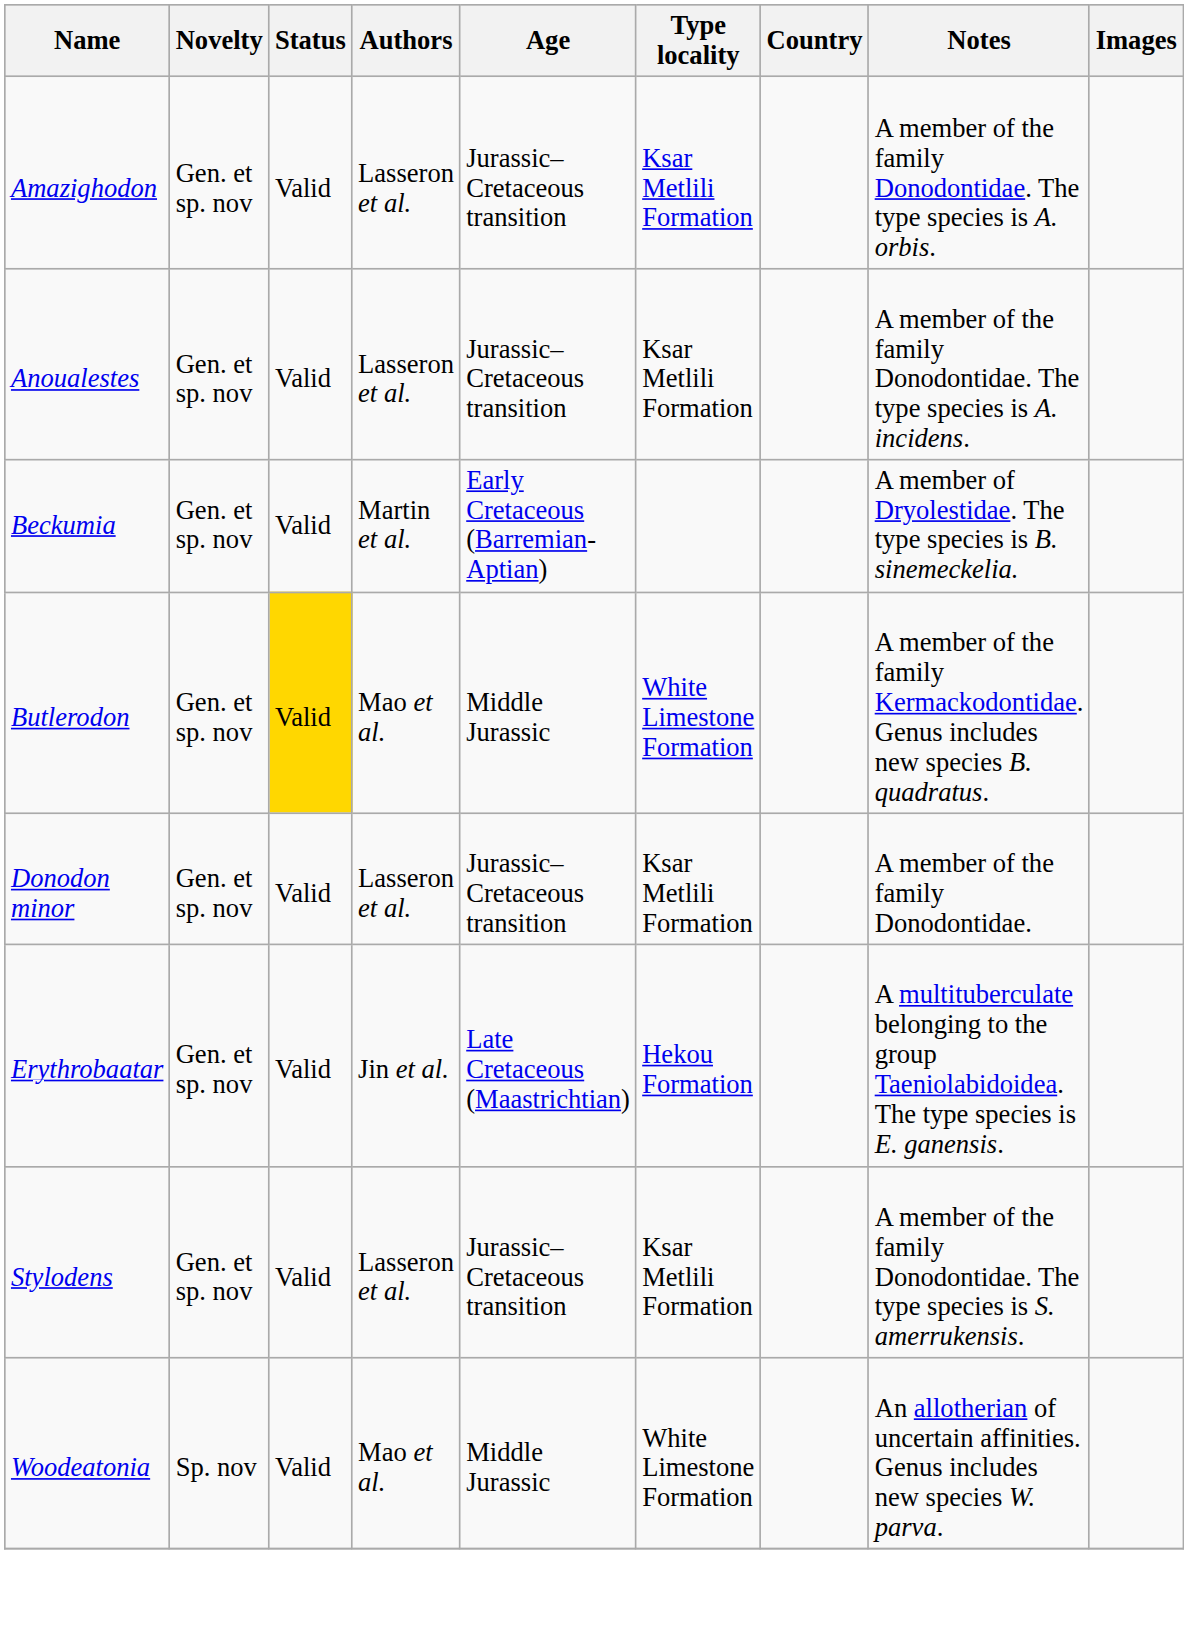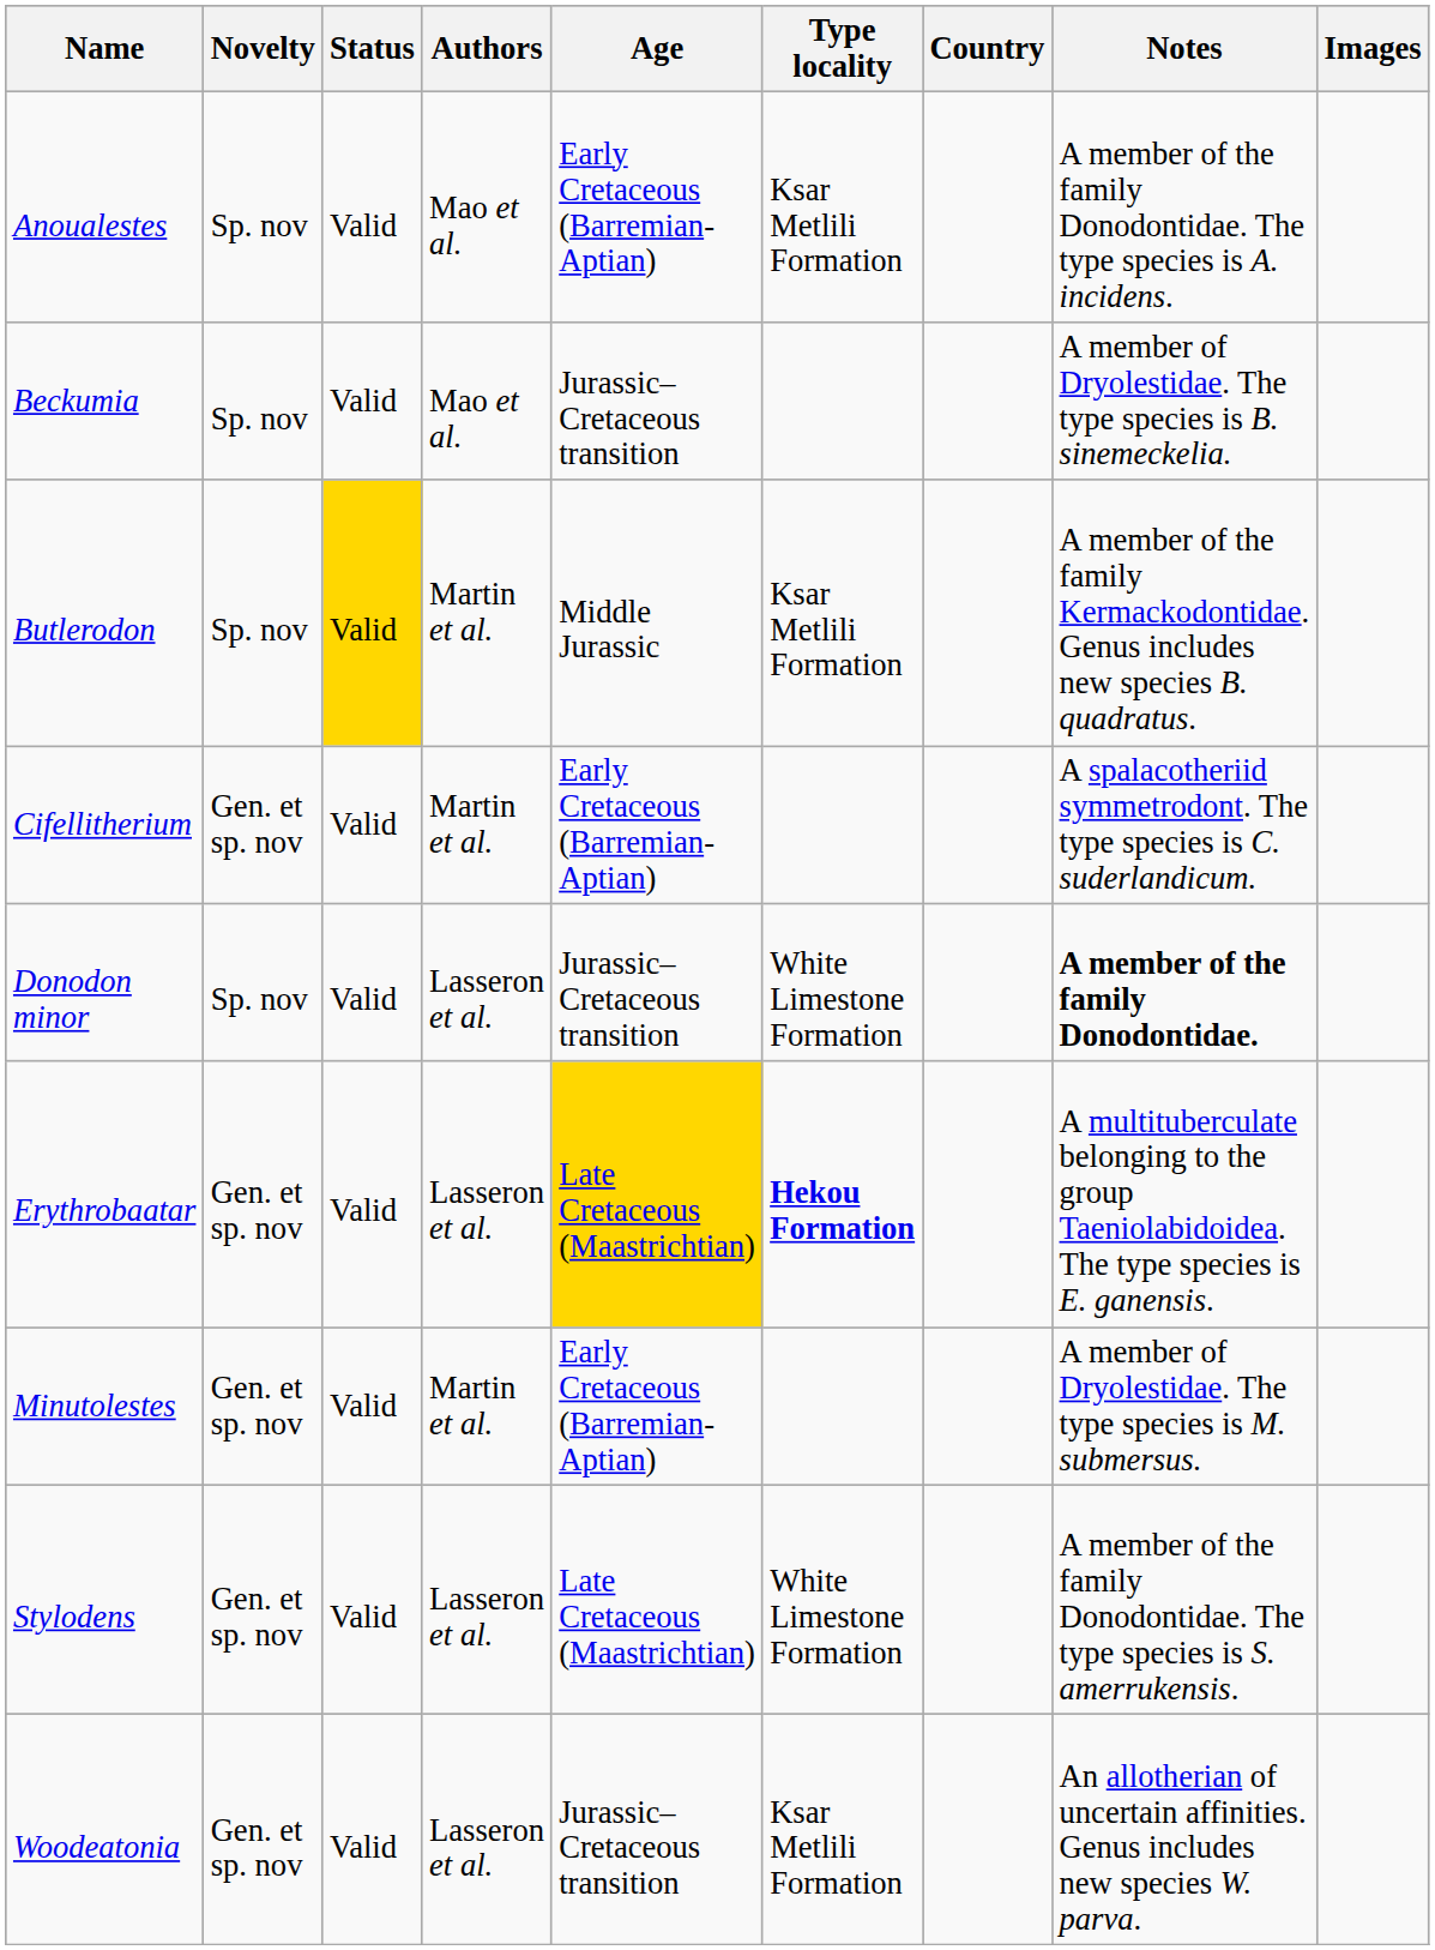- row: Amazighodon | Gen. et sp. nov | Valid | Lasseron et al. | Jurassic–Cretaceous transition | Ksar Metlili Formation | A member of the family Donodontidae. The type species is A. orbis.
Anoualestes | Novelty: Gen. et sp. nov -> Sp. nov
Anoualestes | Authors: Lasseron et al. -> Mao et al.
Anoualestes | Age: Jurassic–Cretaceous transition -> Early Cretaceous (Barremian-Aptian)
Beckumia | Novelty: Gen. et sp. nov -> Sp. nov
Beckumia | Authors: Martin et al. -> Mao et al.
Beckumia | Age: Early Cretaceous (Barremian-Aptian) -> Jurassic–Cretaceous transition
Butlerodon | Novelty: Gen. et sp. nov -> Sp. nov
Butlerodon | Authors: Mao et al. -> Martin et al.
Butlerodon | Type locality: White Limestone Formation -> Ksar Metlili Formation
+ row: Cifellitherium | Gen. et sp. nov | Valid | Martin et al. | Early Cretaceous (Barremian-Aptian) | A spalacotheriid symmetrodont. The type species is C. suderlandicum.
Donodon minor | Novelty: Gen. et sp. nov -> Sp. nov
Donodon minor | Type locality: Ksar Metlili Formation -> White Limestone Formation
Donodon minor | Notes: normal -> bold
Erythrobaatar | Authors: Jin et al. -> Lasseron et al.
Erythrobaatar | Age: no background -> gold background
Erythrobaatar | Type locality: normal -> bold
+ row: Minutolestes | Gen. et sp. nov | Valid | Martin et al. | Early Cretaceous (Barremian-Aptian) | A member of Dryolestidae. The type species is M. submersus.
Stylodens | Age: Jurassic–Cretaceous transition -> Late Cretaceous (Maastrichtian)
Stylodens | Type locality: Ksar Metlili Formation -> White Limestone Formation
Woodeatonia | Novelty: Sp. nov -> Gen. et sp. nov
Woodeatonia | Authors: Mao et al. -> Lasseron et al.
Woodeatonia | Age: Middle Jurassic -> Jurassic–Cretaceous transition
Woodeatonia | Type locality: White Limestone Formation -> Ksar Metlili Formation
